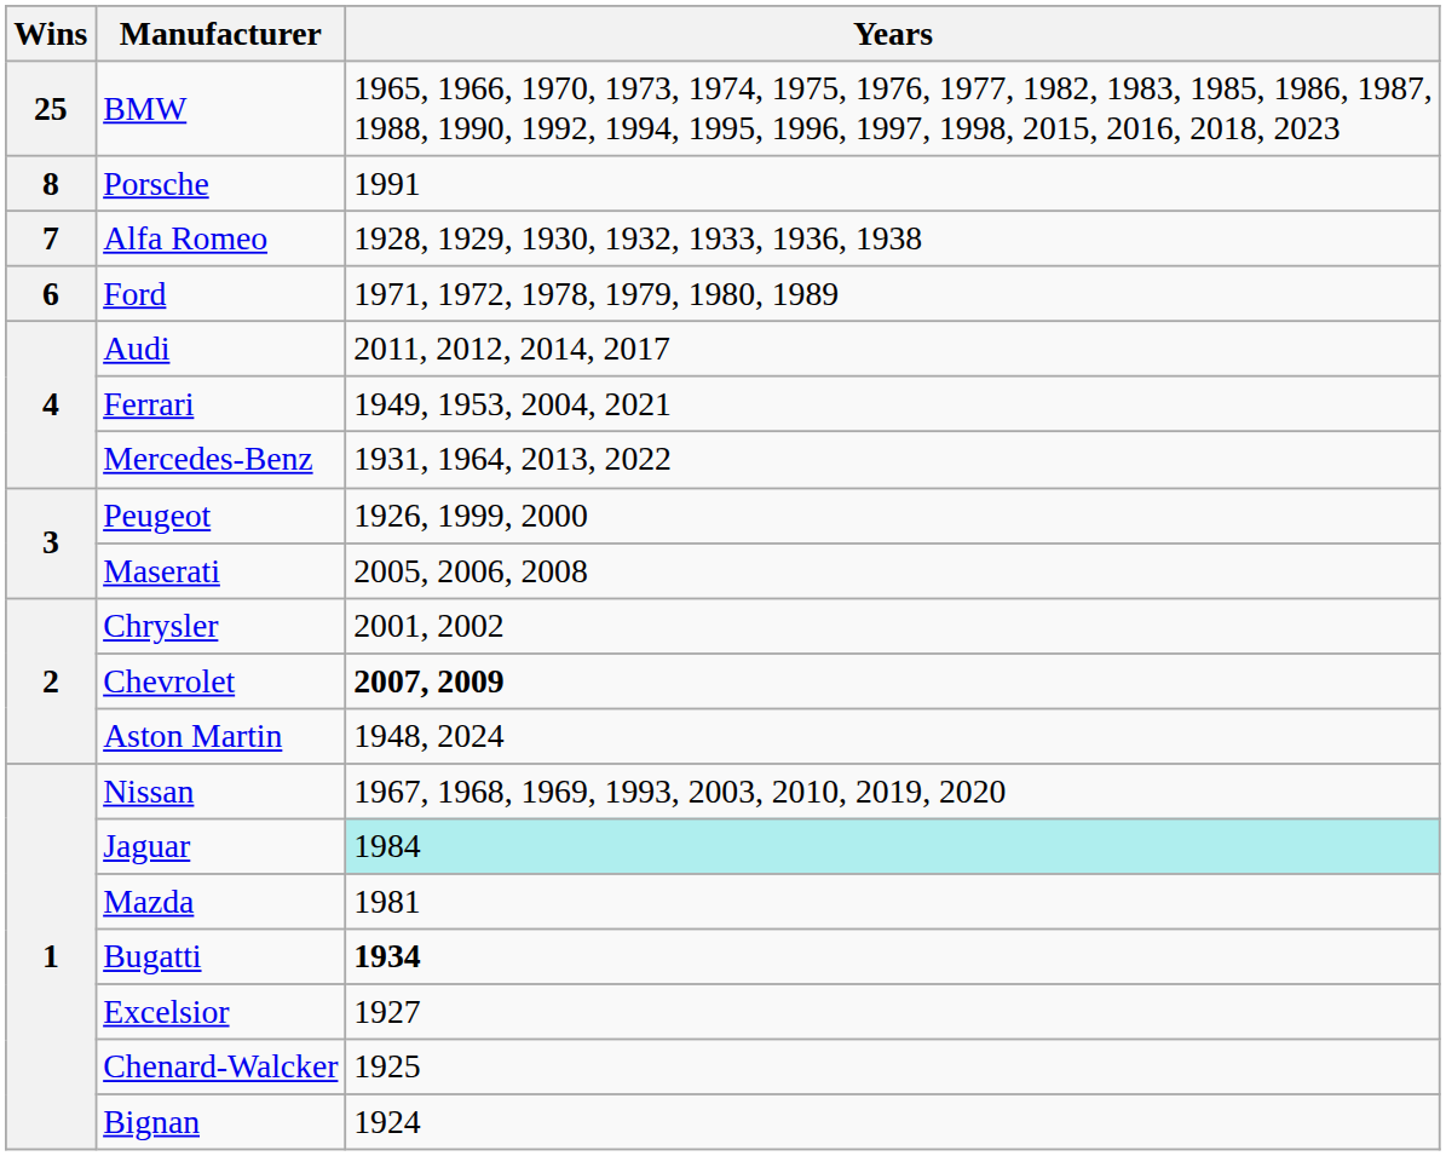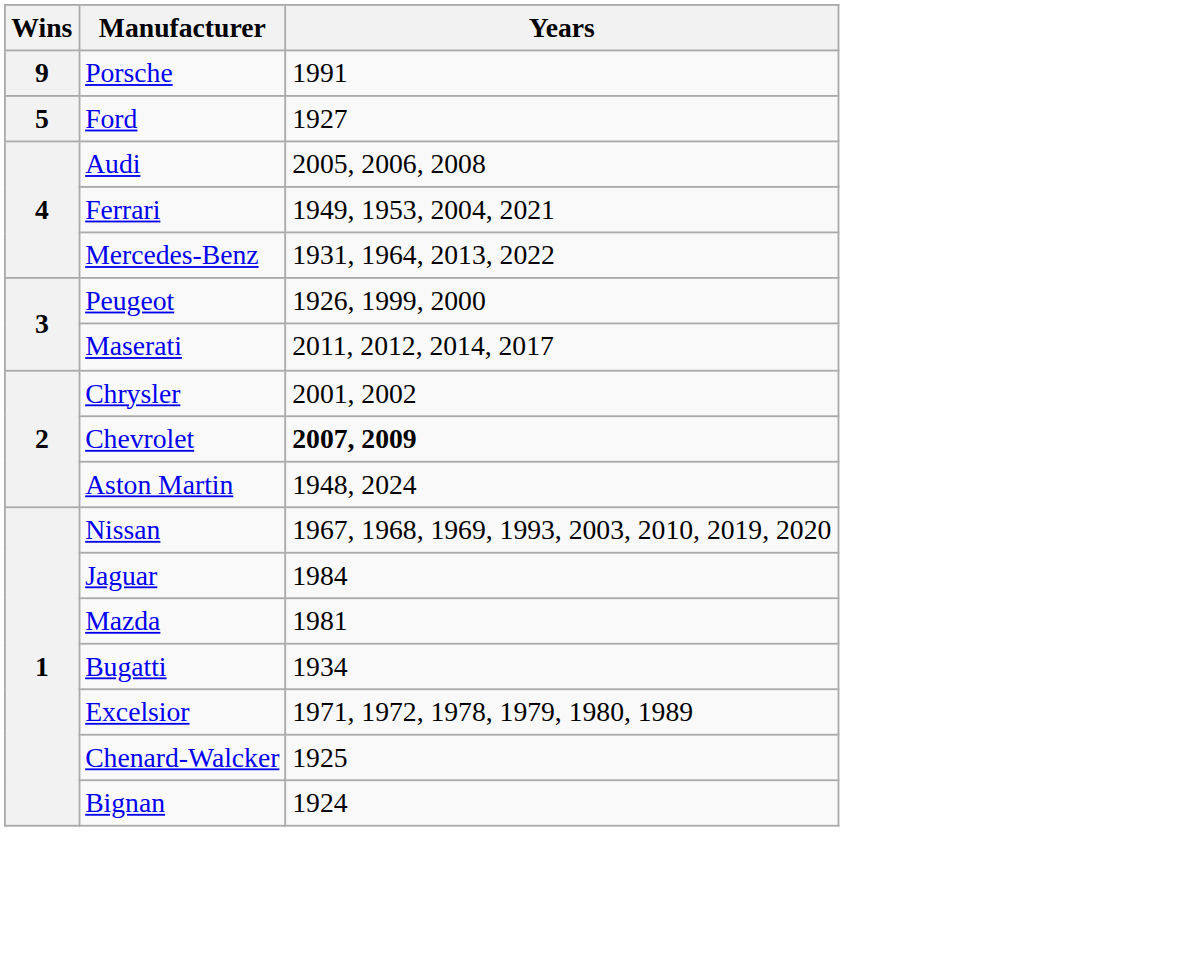- row: 25 | BMW | 1965, 1966, 1970, 1973, 1974, 1975, 1976, 1977, 1982, 1983, 1985, 1986, 1987, 1988, 1990, 1992, 1994, 1995, 1996, 1997, 1998, 2015, 2016, 2018, 2023
Porsche | Wins: 8 -> 9
- row: 7 | Alfa Romeo | 1928, 1929, 1930, 1932, 1933, 1936, 1938
Ford | Wins: 6 -> 5
Ford | Years: 1971, 1972, 1978, 1979, 1980, 1989 -> 1927
Audi | Years: 2011, 2012, 2014, 2017 -> 2005, 2006, 2008
Maserati | Years: 2005, 2006, 2008 -> 2011, 2012, 2014, 2017
Jaguar | Years: paleturquoise background -> no background
Bugatti | Years: bold -> normal
Excelsior | Years: 1927 -> 1971, 1972, 1978, 1979, 1980, 1989
